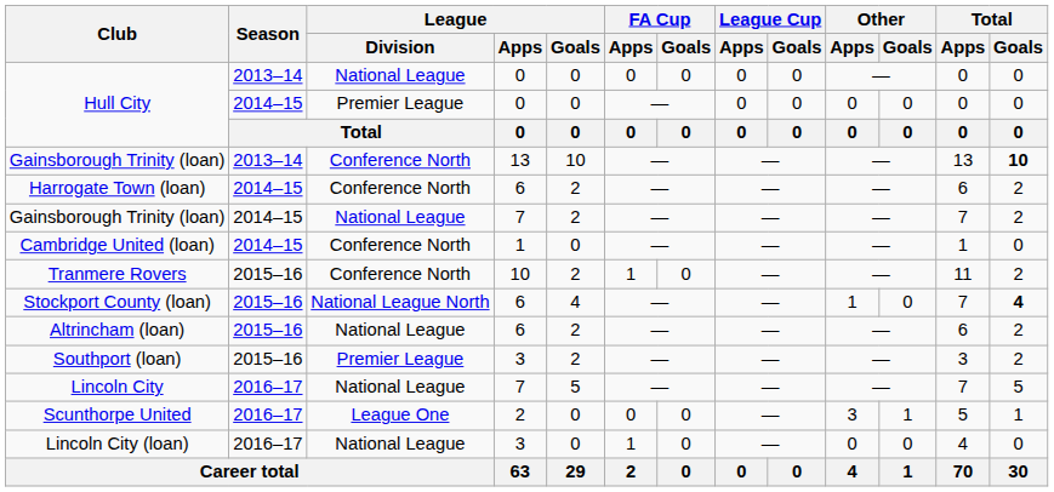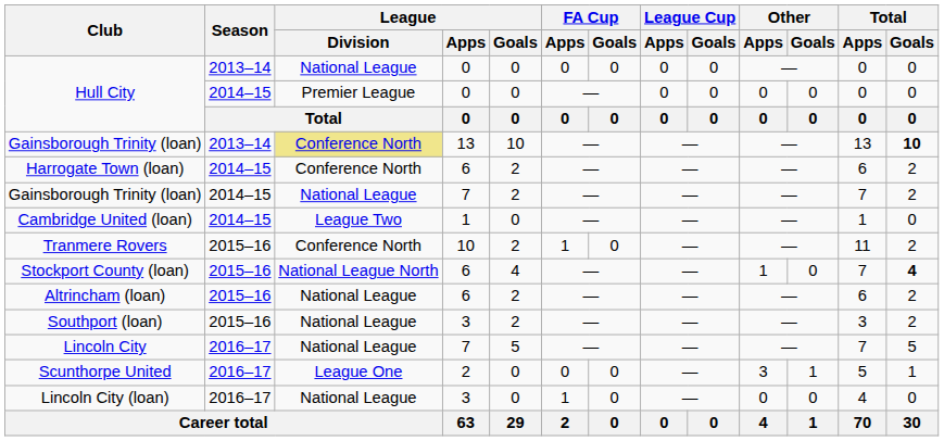Gainsborough Trinity (loan) / 2013–14 | League / Division: no background -> khaki background
Cambridge United (loan) | League / Division: Conference North -> League Two
Southport (loan) | League / Division: Premier League -> National League
